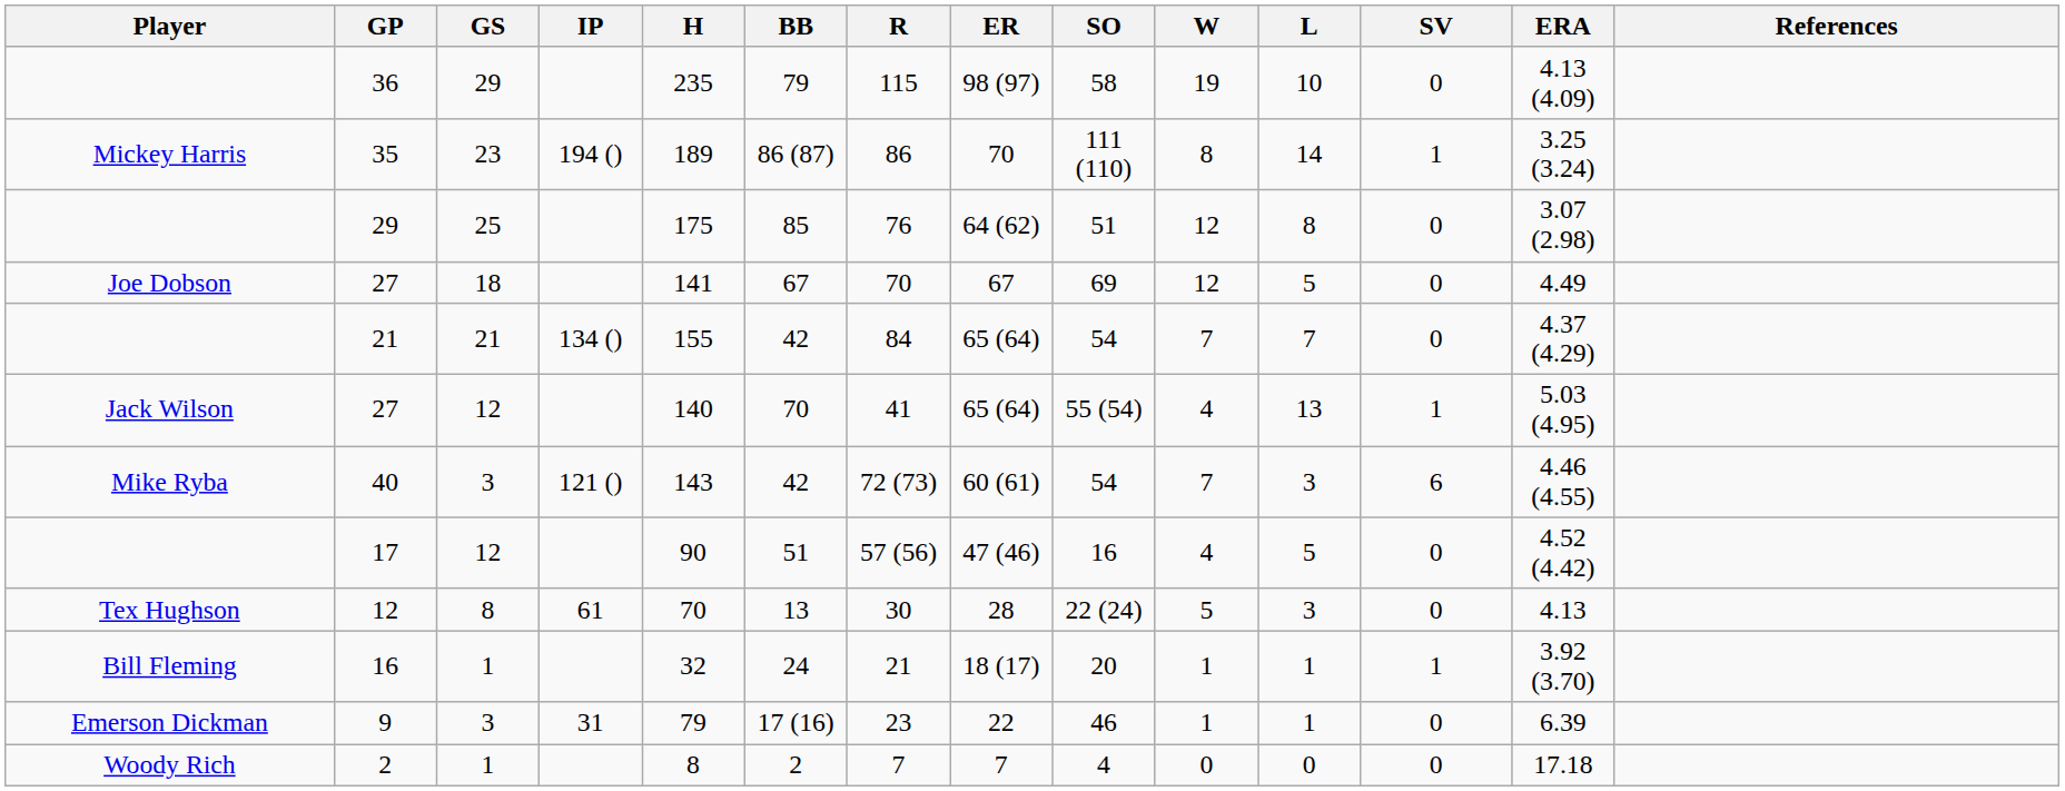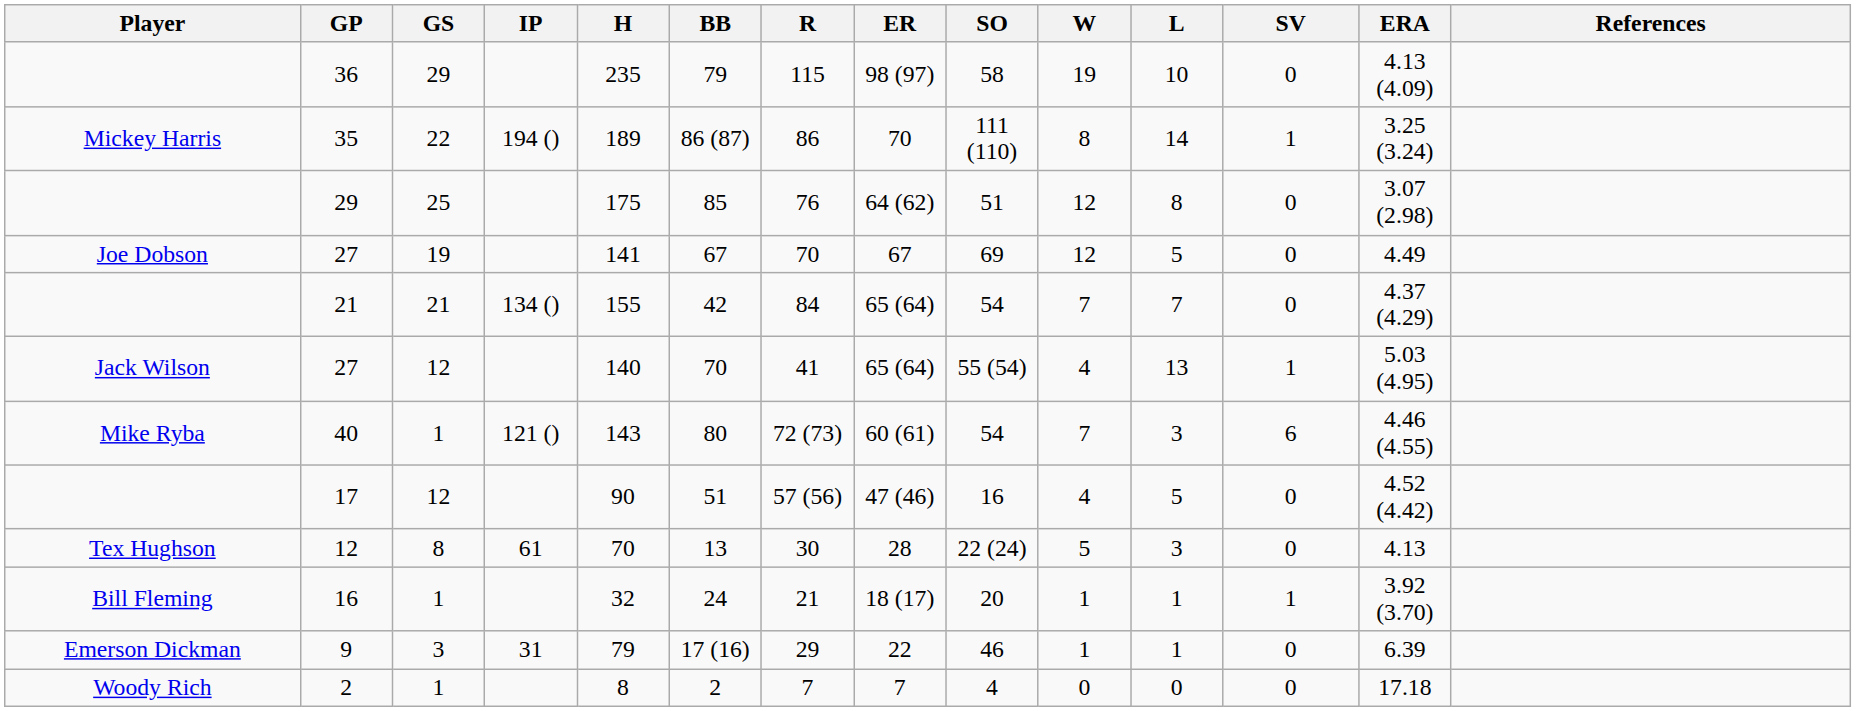35 | GS: 23 -> 22
Joe Dobson / 27 | GS: 18 -> 19
40 | GS: 3 -> 1
40 | BB: 42 -> 80
9 | R: 23 -> 29
